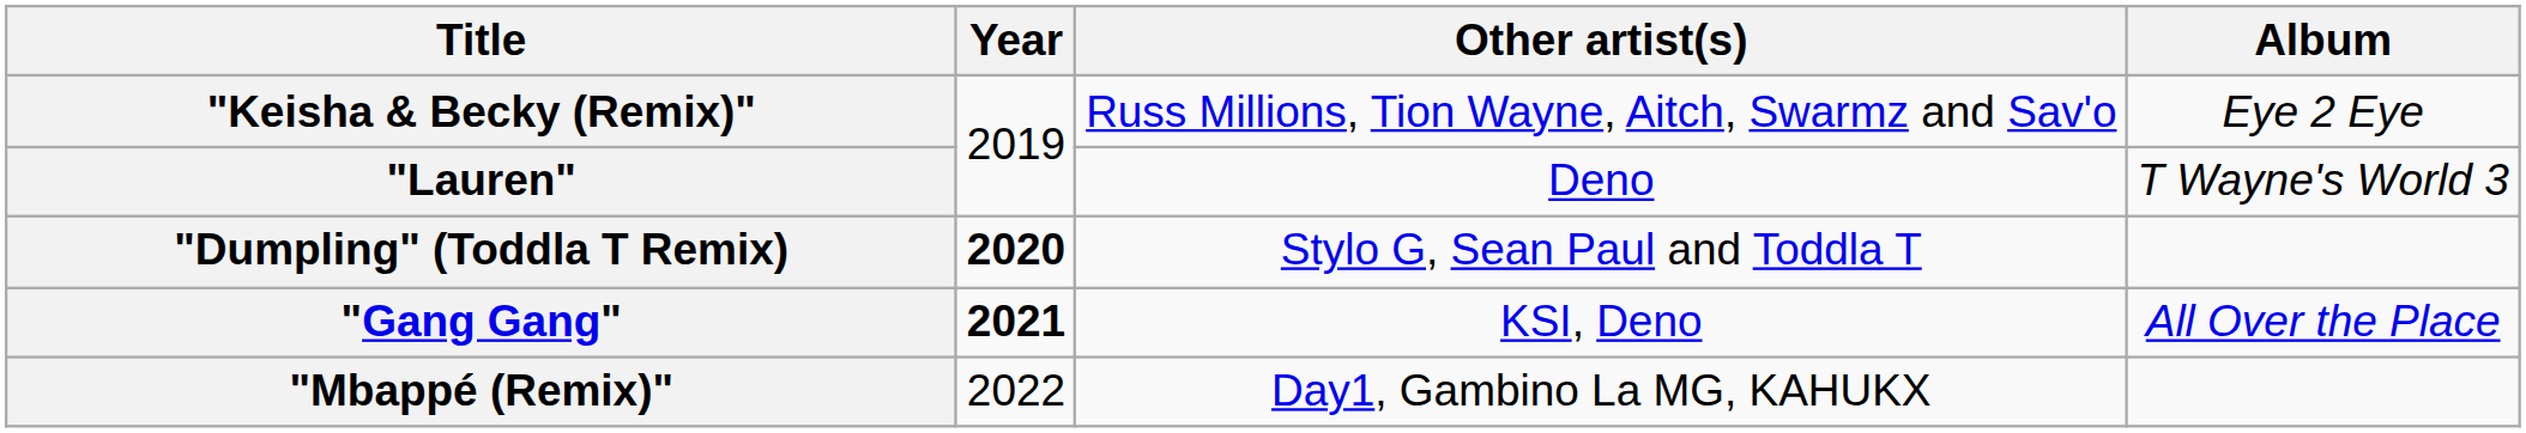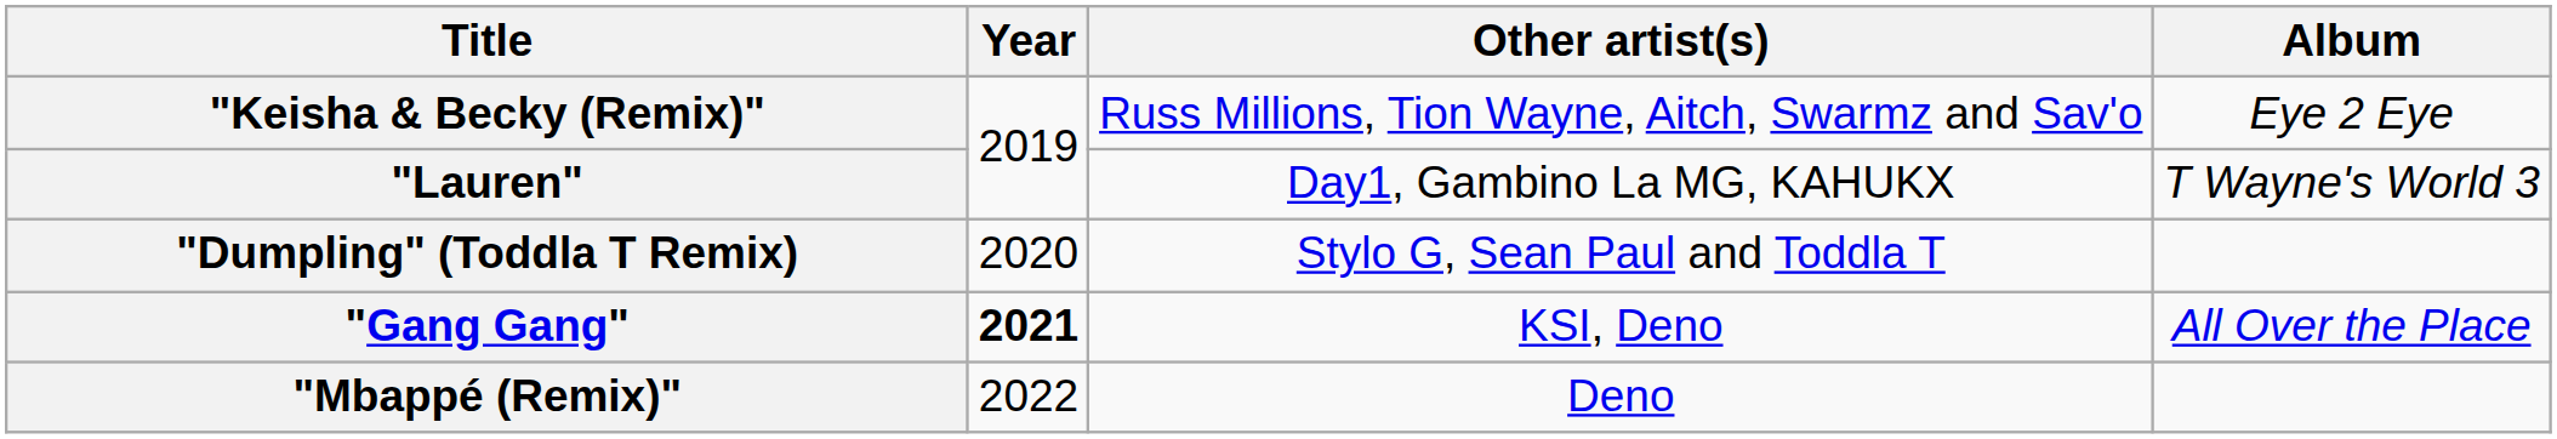"Lauren" | Other artist(s): Deno -> Day1, Gambino La MG, KAHUKX
"Dumpling" (Toddla T Remix) | Year: bold -> normal
"Mbappé (Remix)" | Other artist(s): Day1, Gambino La MG, KAHUKX -> Deno
